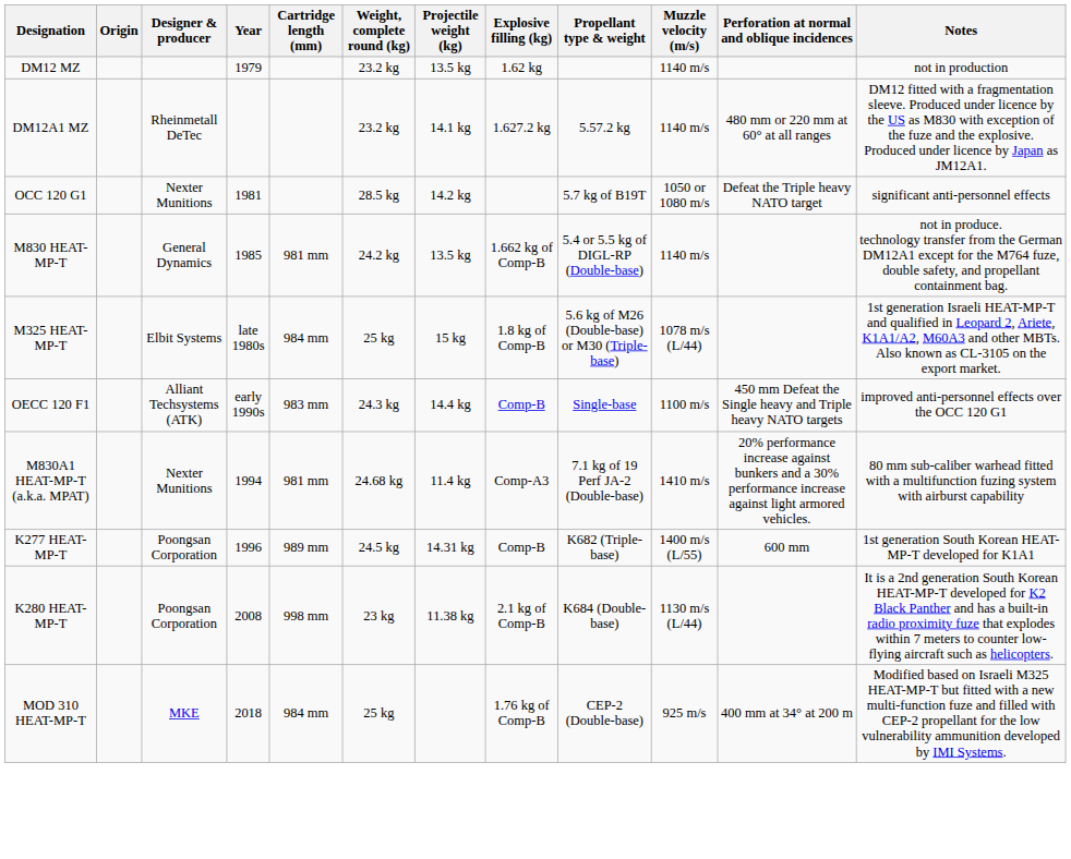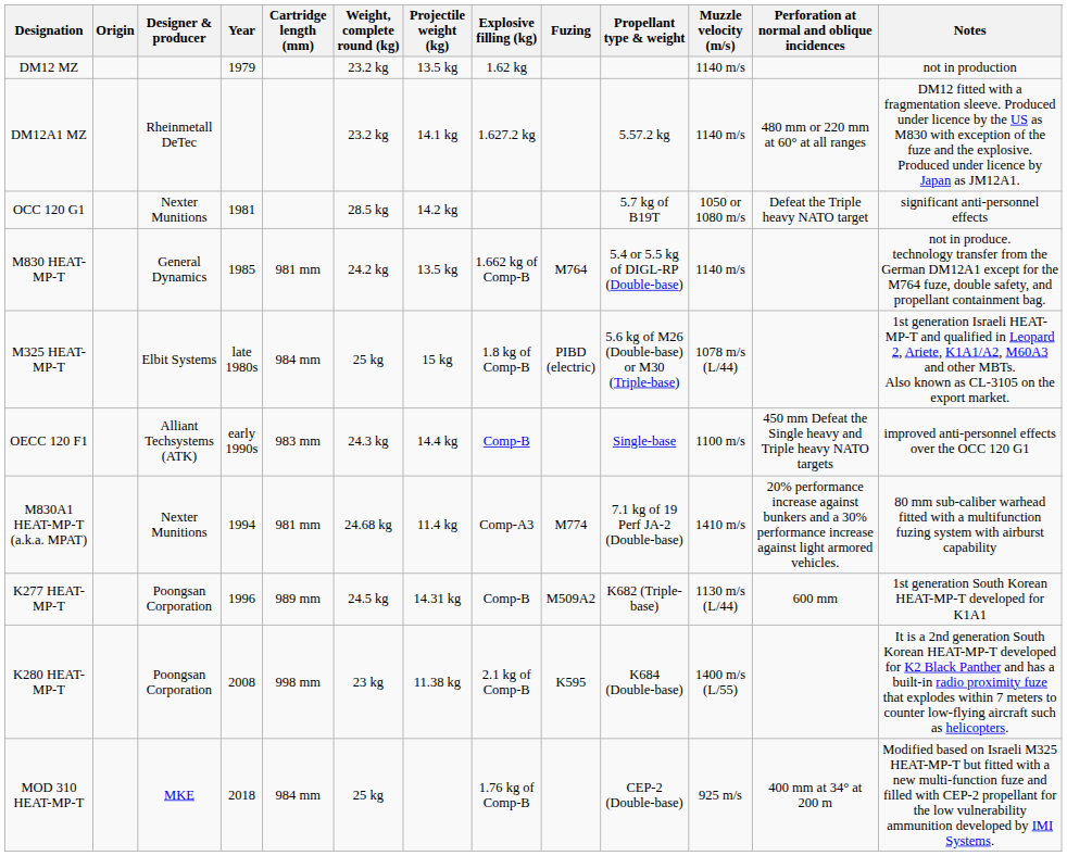+ column: Fuzing | M764 | PIBD (electric) | M774 | M509A2 | K595
K277 HEAT-MP-T | Muzzle velocity (m/s): 1400 m/s (L/55) -> 1130 m/s (L/44)
K280 HEAT-MP-T | Muzzle velocity (m/s): 1130 m/s (L/44) -> 1400 m/s (L/55)
